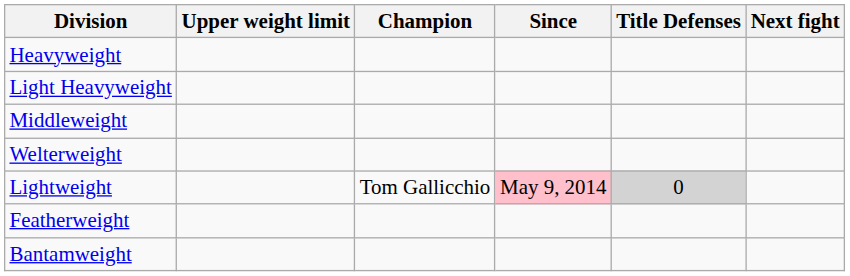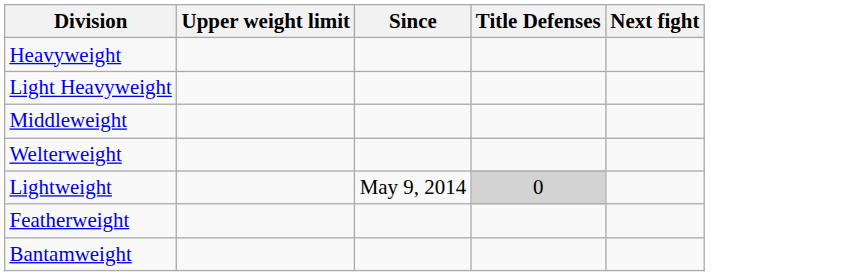- column: Champion | Tom Gallicchio
Lightweight | Since: pink background -> no background
